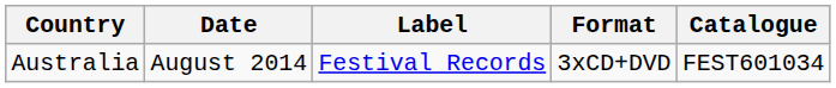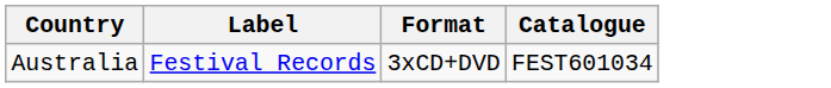- column: Date | August 2014
